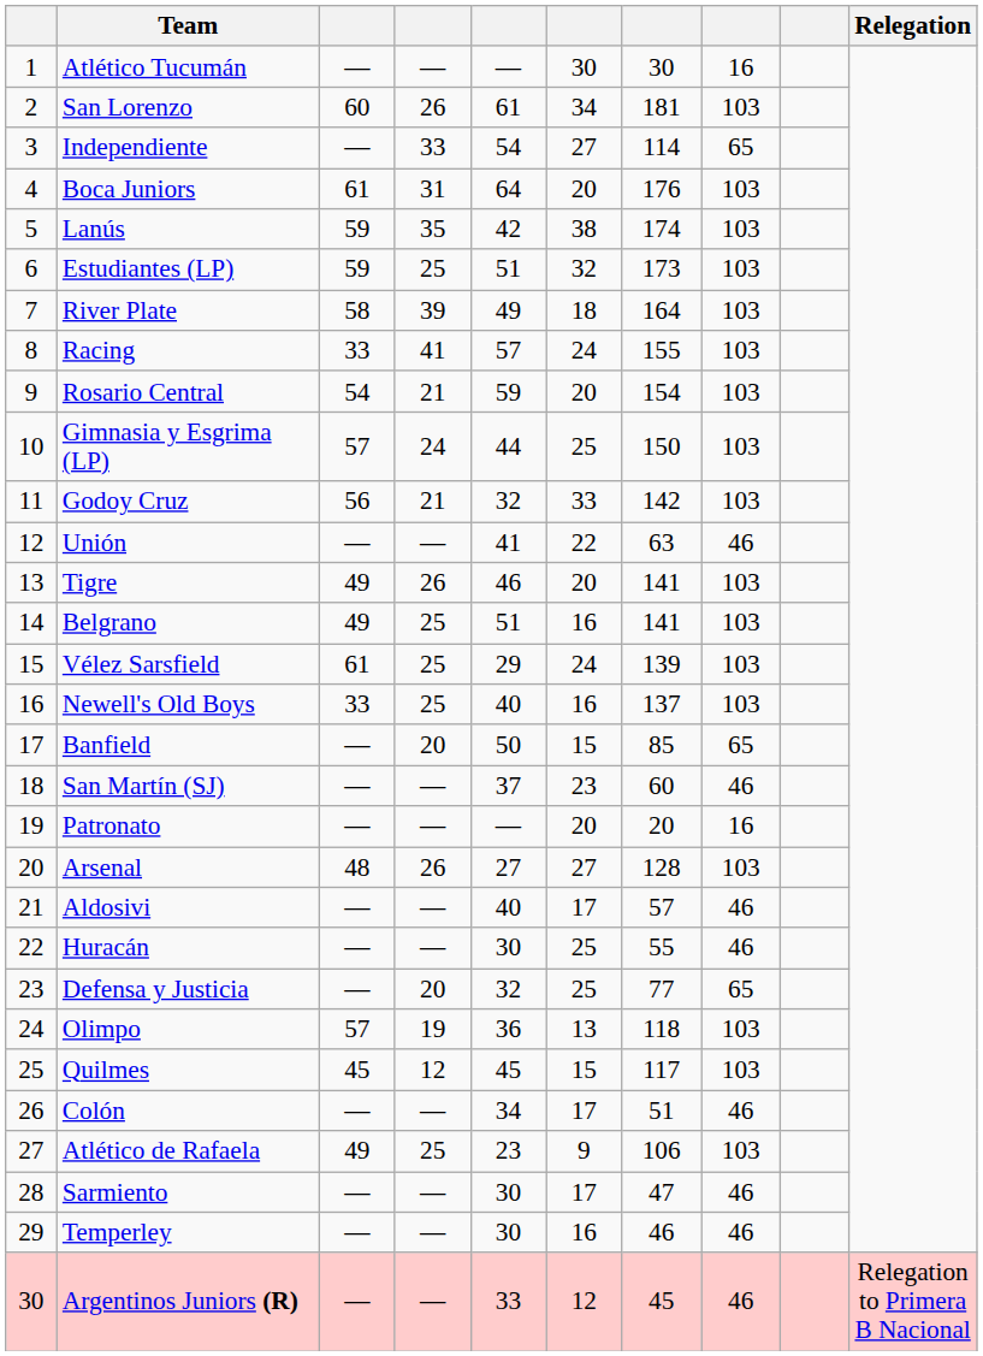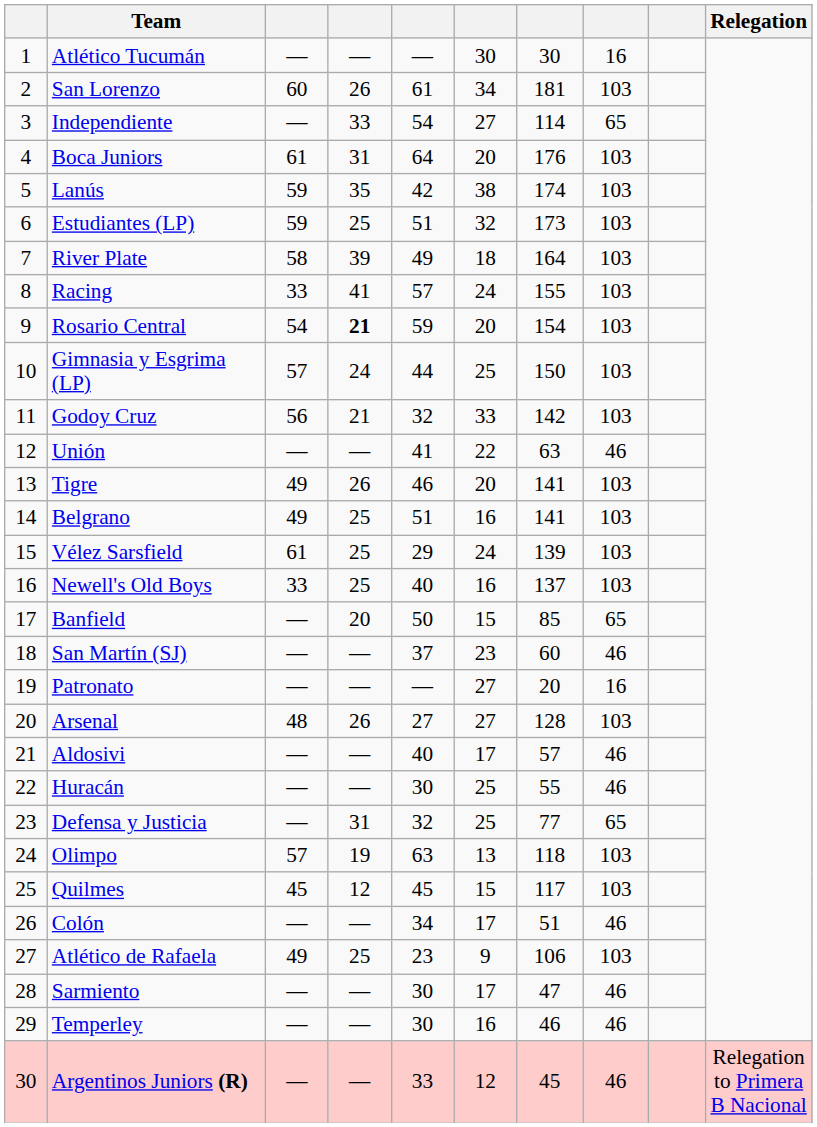Rosario Central | column 4: normal -> bold
Patronato | column 6: 20 -> 27
Defensa y Justicia | column 4: 20 -> 31
Olimpo | column 5: 36 -> 63
